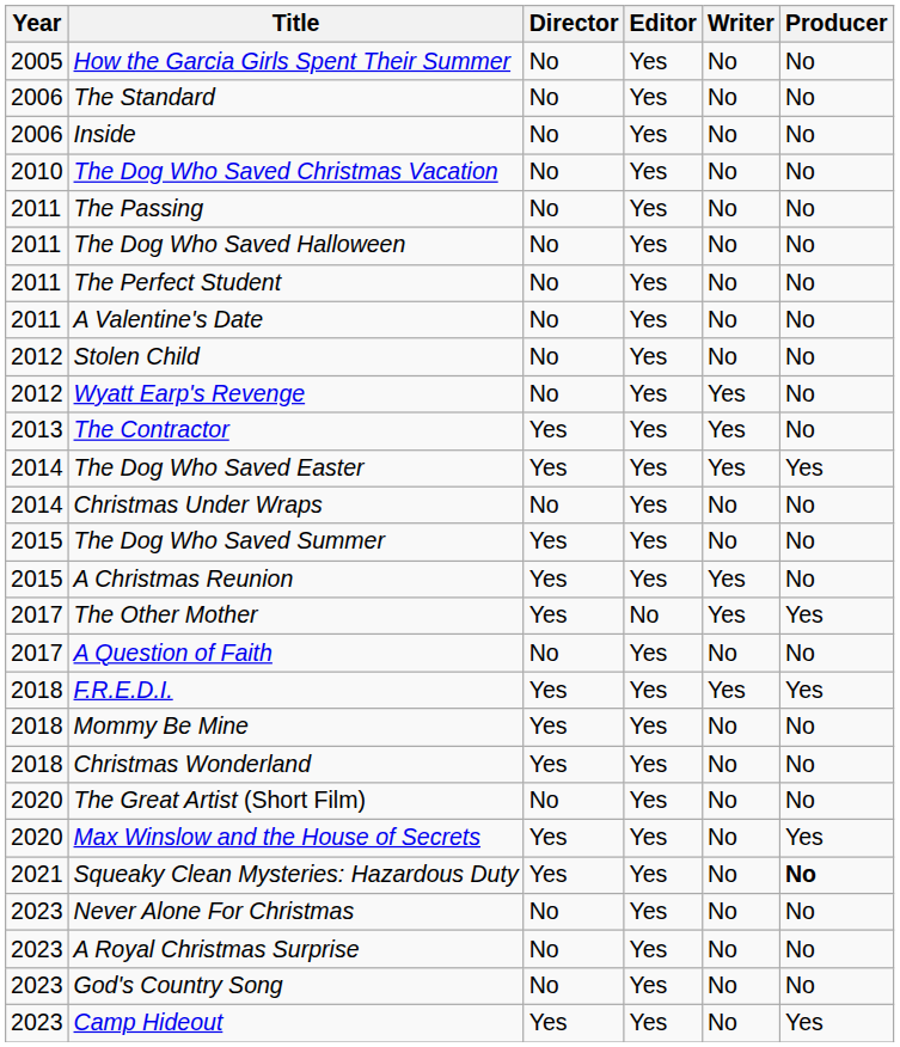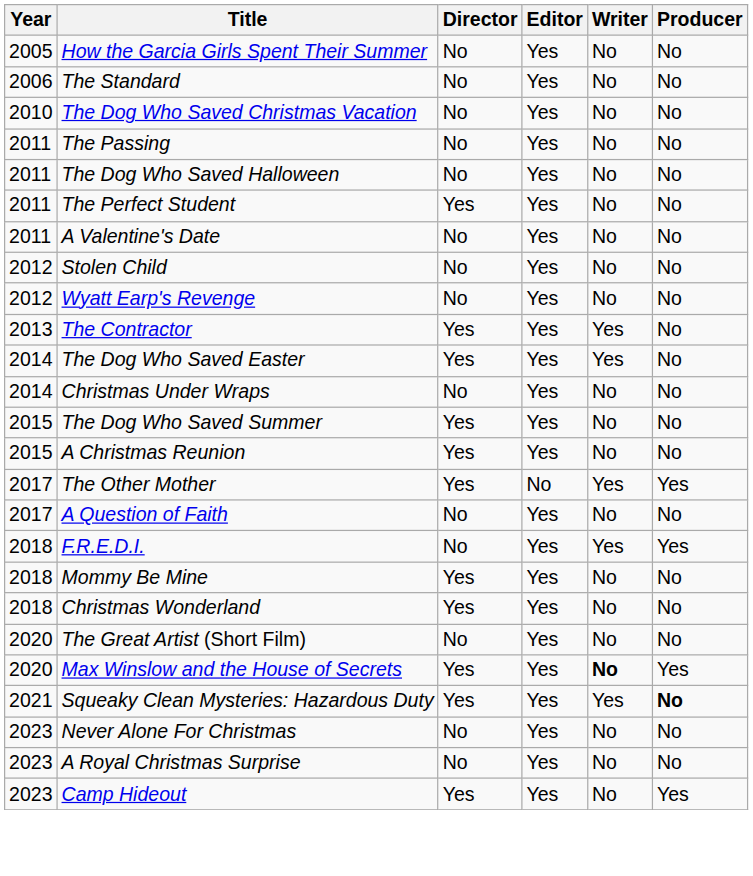- row: 2006 | Inside | No | Yes | No | No
The Perfect Student | Director: No -> Yes
Wyatt Earp's Revenge | Writer: Yes -> No
The Dog Who Saved Easter | Producer: Yes -> No
A Christmas Reunion | Writer: Yes -> No
F.R.E.D.I. | Director: Yes -> No
Max Winslow and the House of Secrets | Writer: normal -> bold
Squeaky Clean Mysteries: Hazardous Duty | Writer: No -> Yes
- row: 2023 | God's Country Song | No | Yes | No | No
